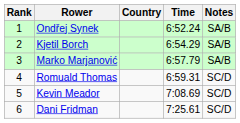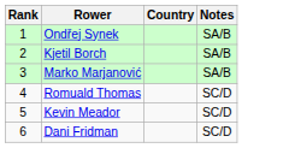- column: Time | 6:52.24 | 6:54.29 | 6:57.79 | 6:59.31 | 7:08.69 | 7:25.61
